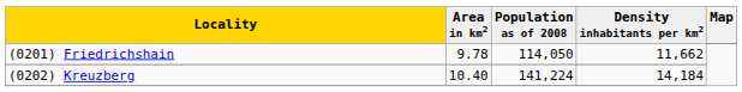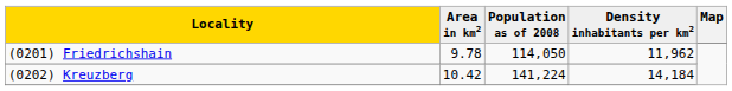(0201) Friedrichshain | Density inhabitants per km2: 11,662 -> 11,962
(0202) Kreuzberg | Area in km2: 10.40 -> 10.42
